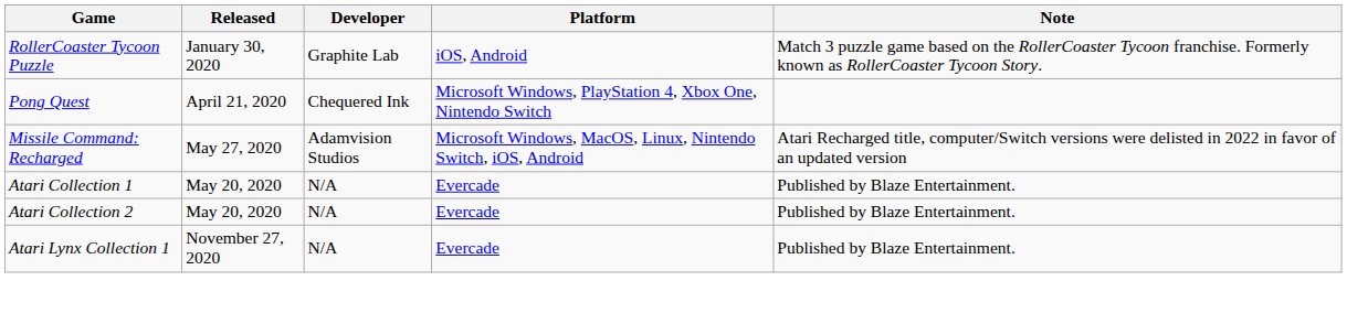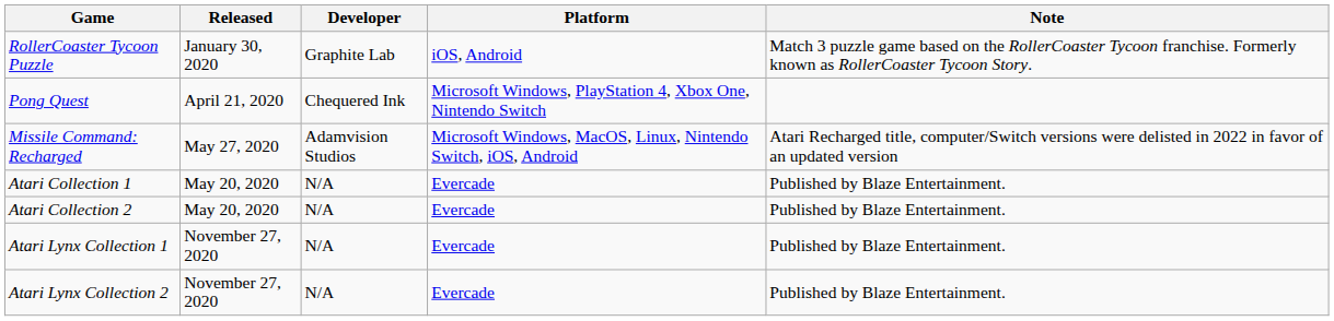+ row: Atari Lynx Collection 2 | November 27, 2020 | N/A | Evercade | Published by Blaze Entertainment.
